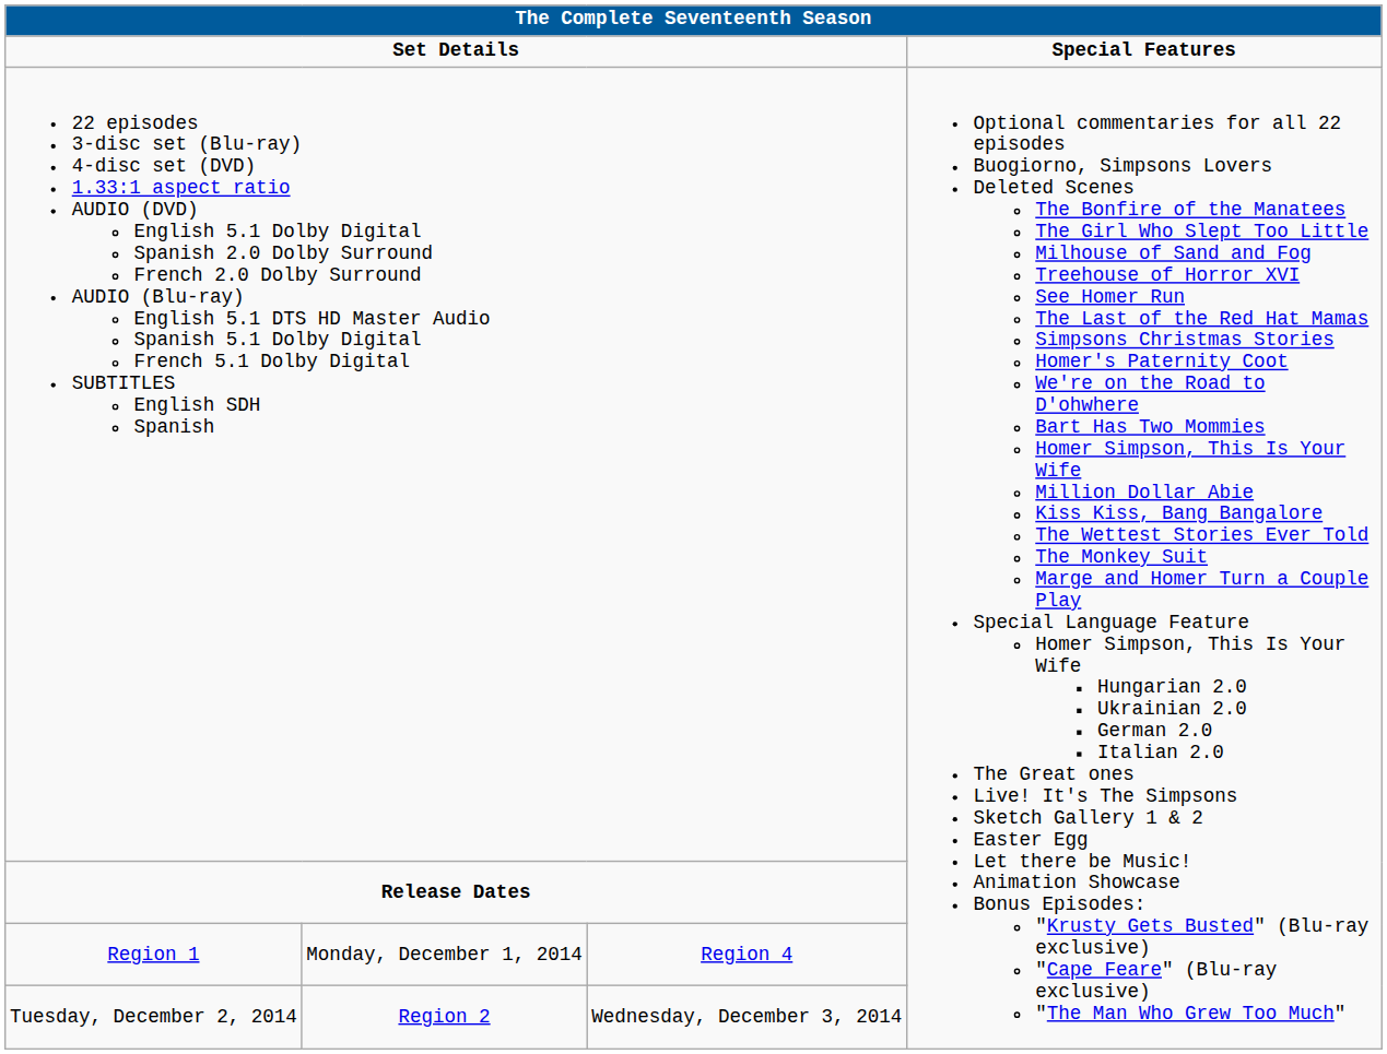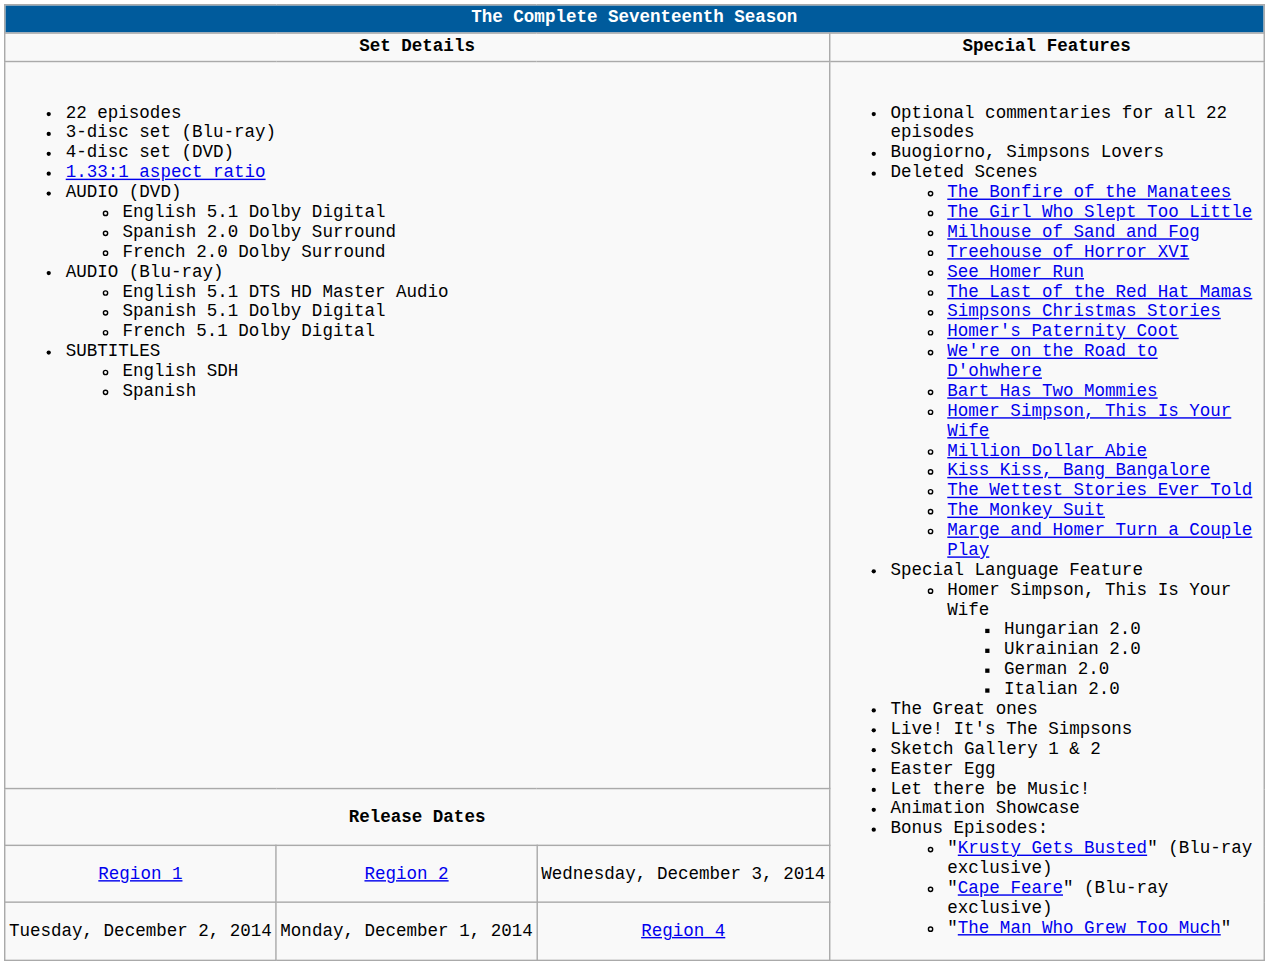Region 1 | column 2: Monday, December 1, 2014 -> Region 2
Region 1 | column 3: Region 4 -> Wednesday, December 3, 2014
Tuesday, December 2, 2014 | column 2: Region 2 -> Monday, December 1, 2014
Tuesday, December 2, 2014 | column 3: Wednesday, December 3, 2014 -> Region 4
